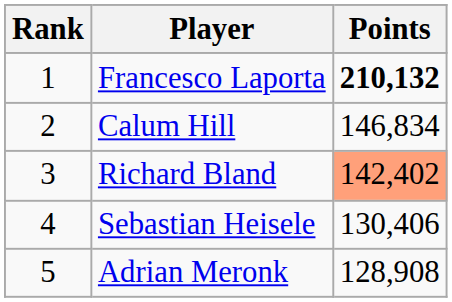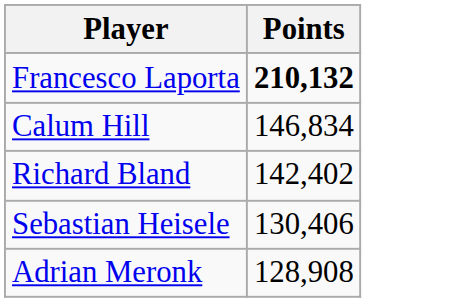- column: Rank | 1 | 2 | 3 | 4 | 5
Richard Bland | Points: lightsalmon background -> no background
